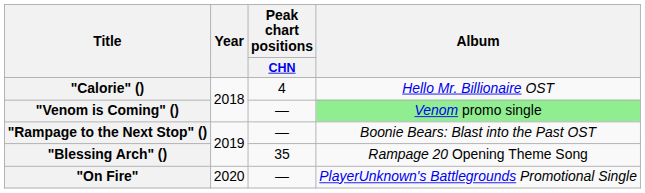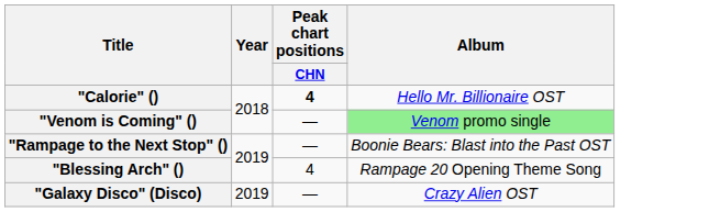"Calorie" () | Peak chart positions / CHN: normal -> bold
"Blessing Arch" () | Peak chart positions / CHN: 35 -> 4
+ row: "Galaxy Disco" (Disco) | 2019 | — | Crazy Alien OST
- row: "On Fire" | 2020 | — | PlayerUnknown's Battlegrounds Promotional Single
